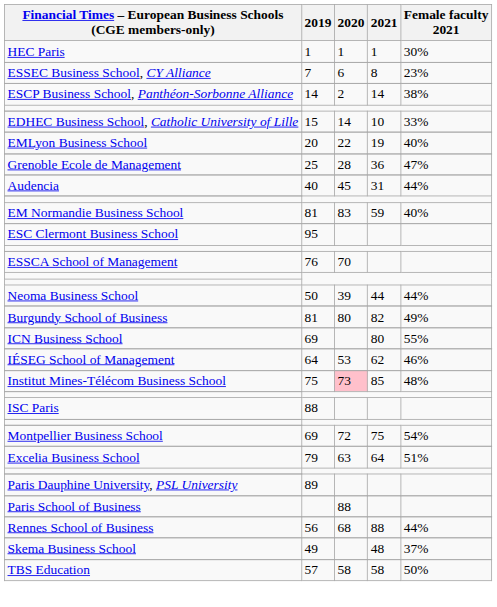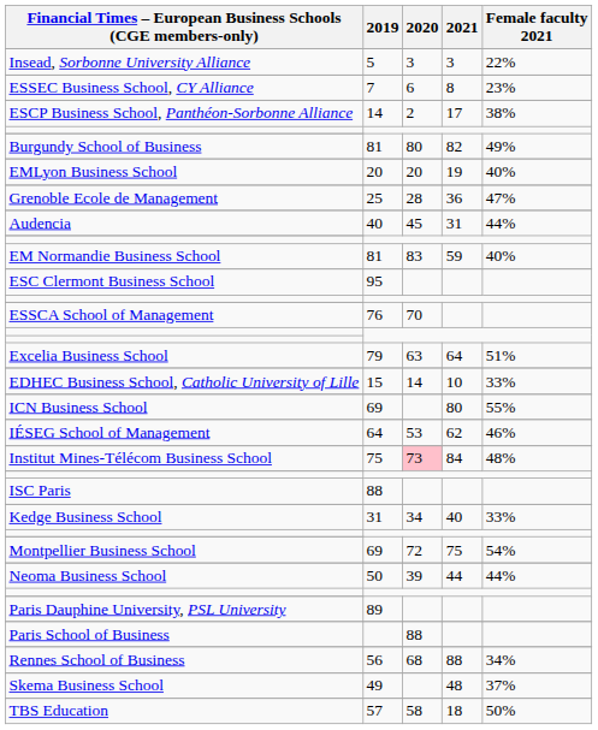- row: HEC Paris | 1 | 1 | 1 | 30%
+ row: Insead, Sorbonne University Alliance | 5 | 3 | 3 | 22%
ESCP Business School, Panthéon-Sorbonne Alliance | 2021: 14 -> 17
rows swapped: EDHEC Business School, Catholic University of Lille <-> Burgundy School of Business
EMLyon Business School | 2020: 22 -> 20
rows swapped: Excelia Business School <-> Neoma Business School
Institut Mines-Télécom Business School | 2021: 85 -> 84
+ row: Kedge Business School | 31 | 34 | 40 | 33%
Rennes School of Business | Female faculty 2021: 44% -> 34%
TBS Education | 2021: 58 -> 18
